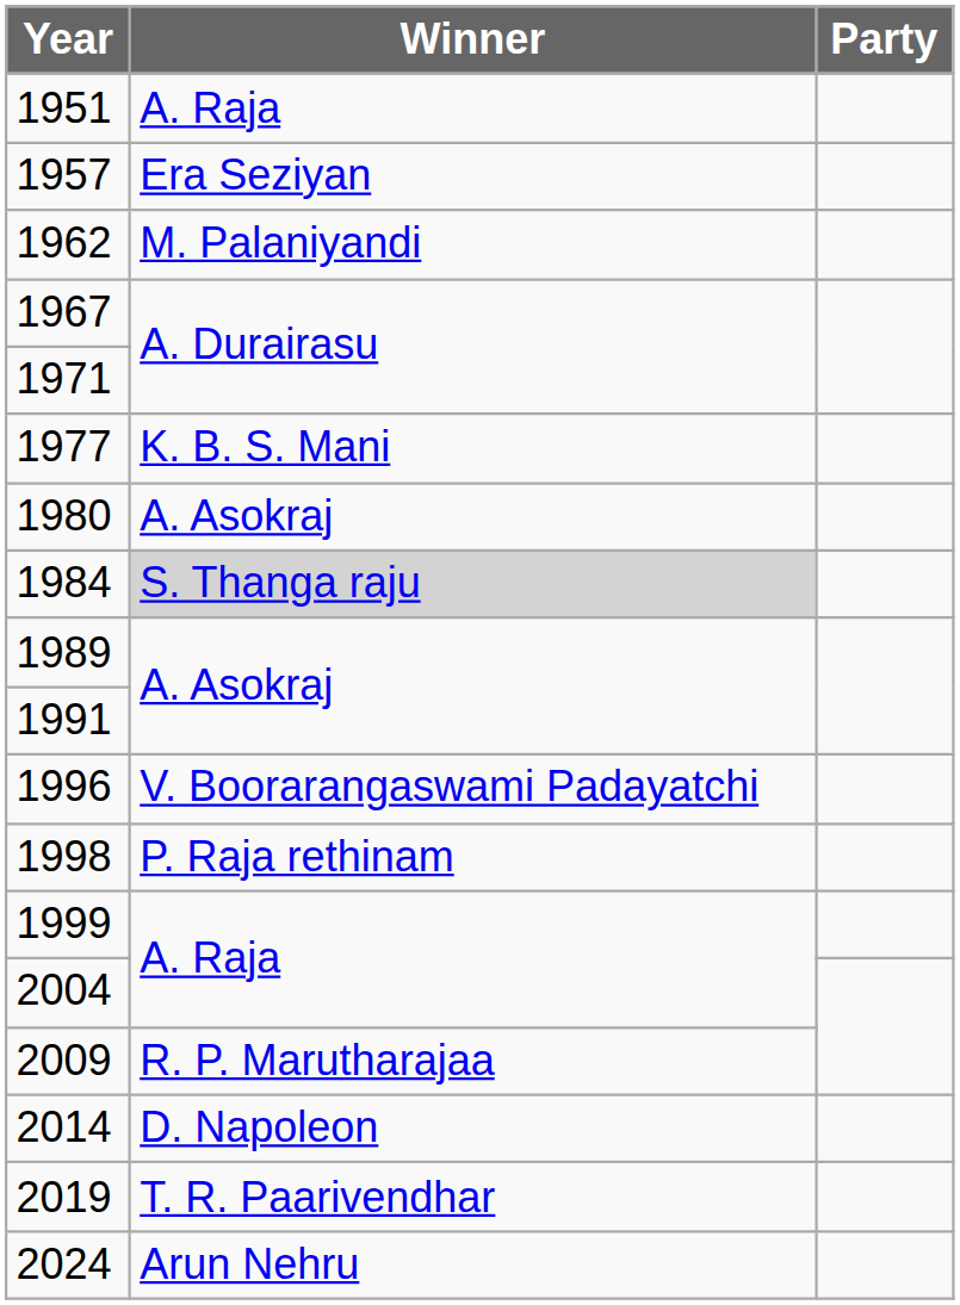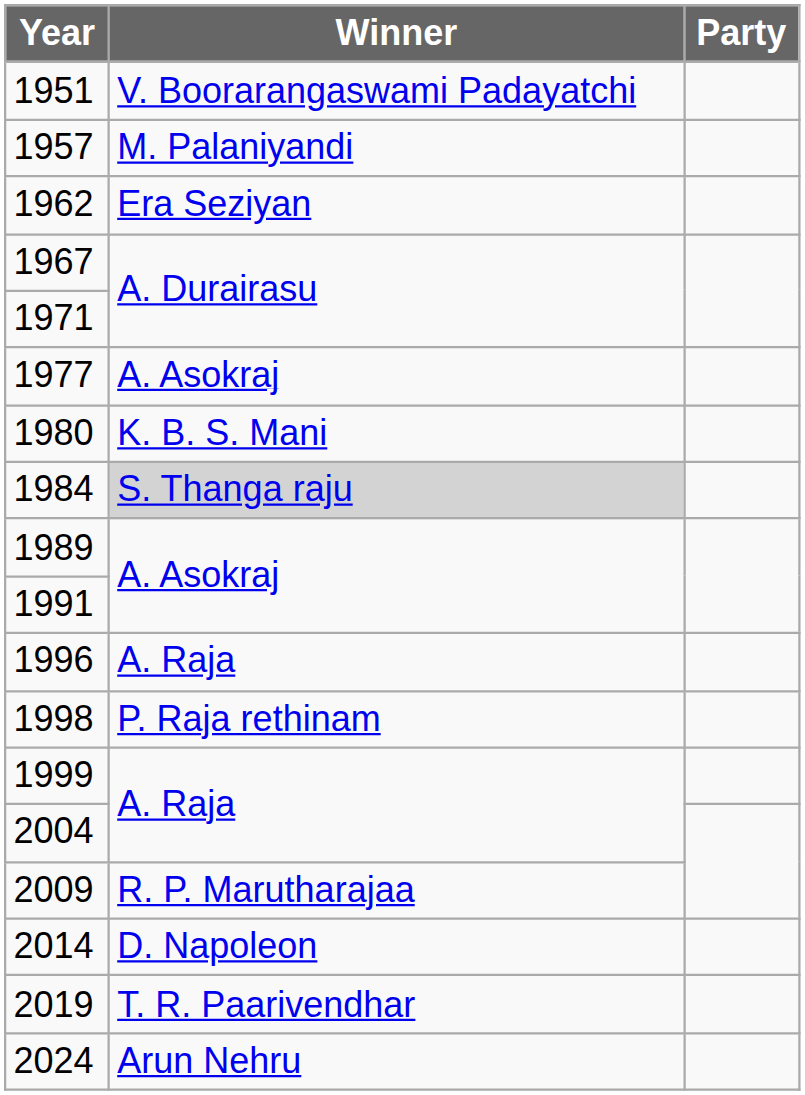1951 | Winner: A. Raja -> V. Boorarangaswami Padayatchi
1957 | Winner: Era Seziyan -> M. Palaniyandi
1962 | Winner: M. Palaniyandi -> Era Seziyan
1977 | Winner: K. B. S. Mani -> A. Asokraj
1980 | Winner: A. Asokraj -> K. B. S. Mani
1996 | Winner: V. Boorarangaswami Padayatchi -> A. Raja
